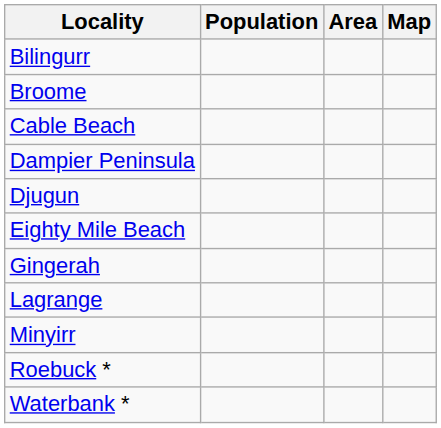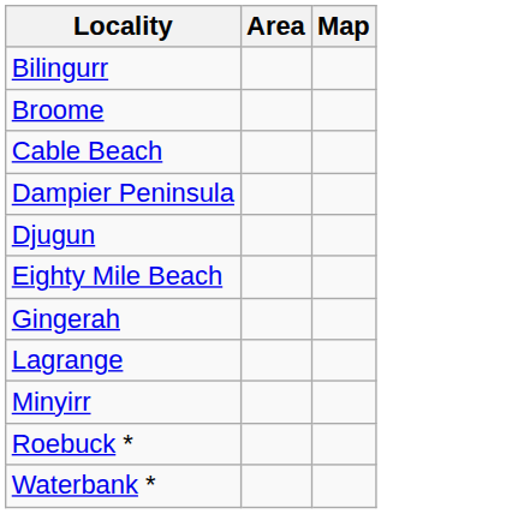- column: Population
